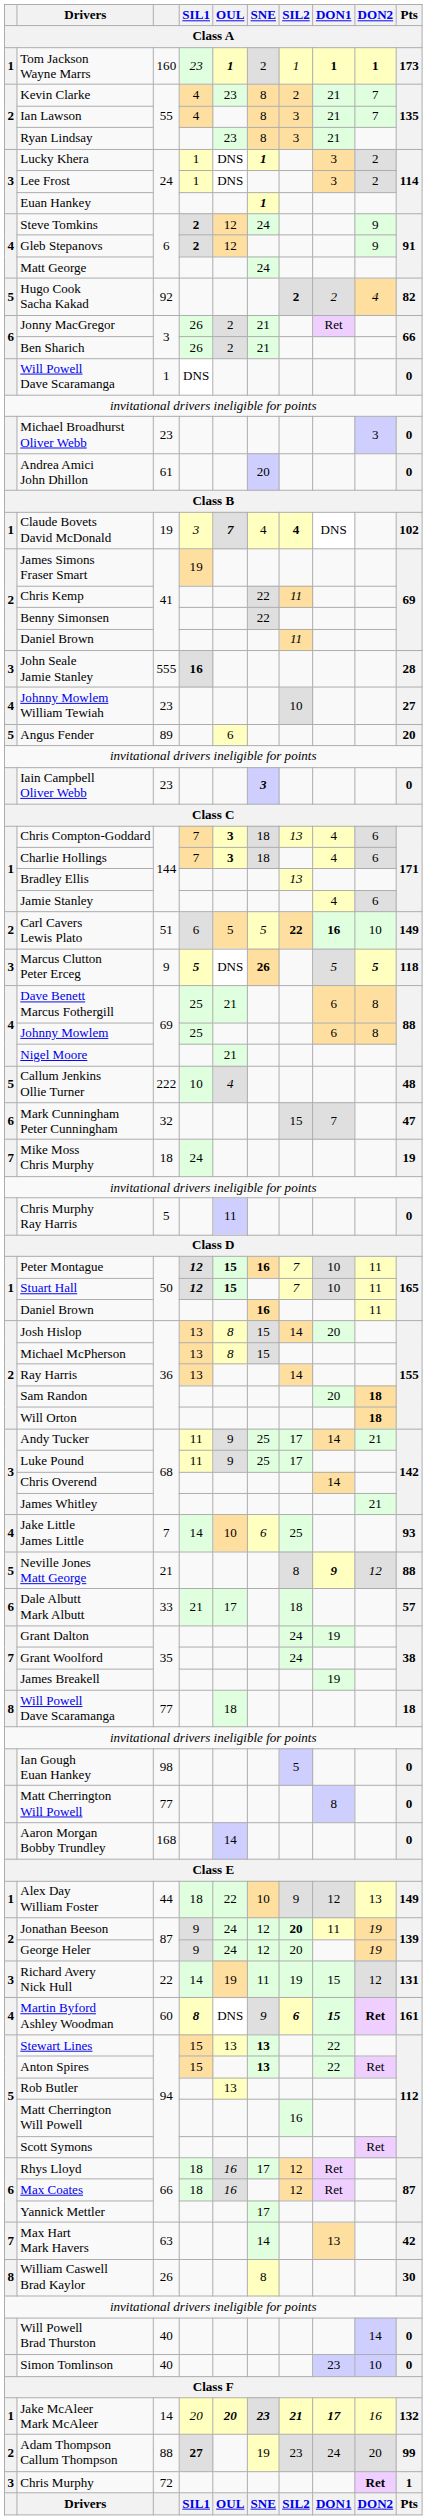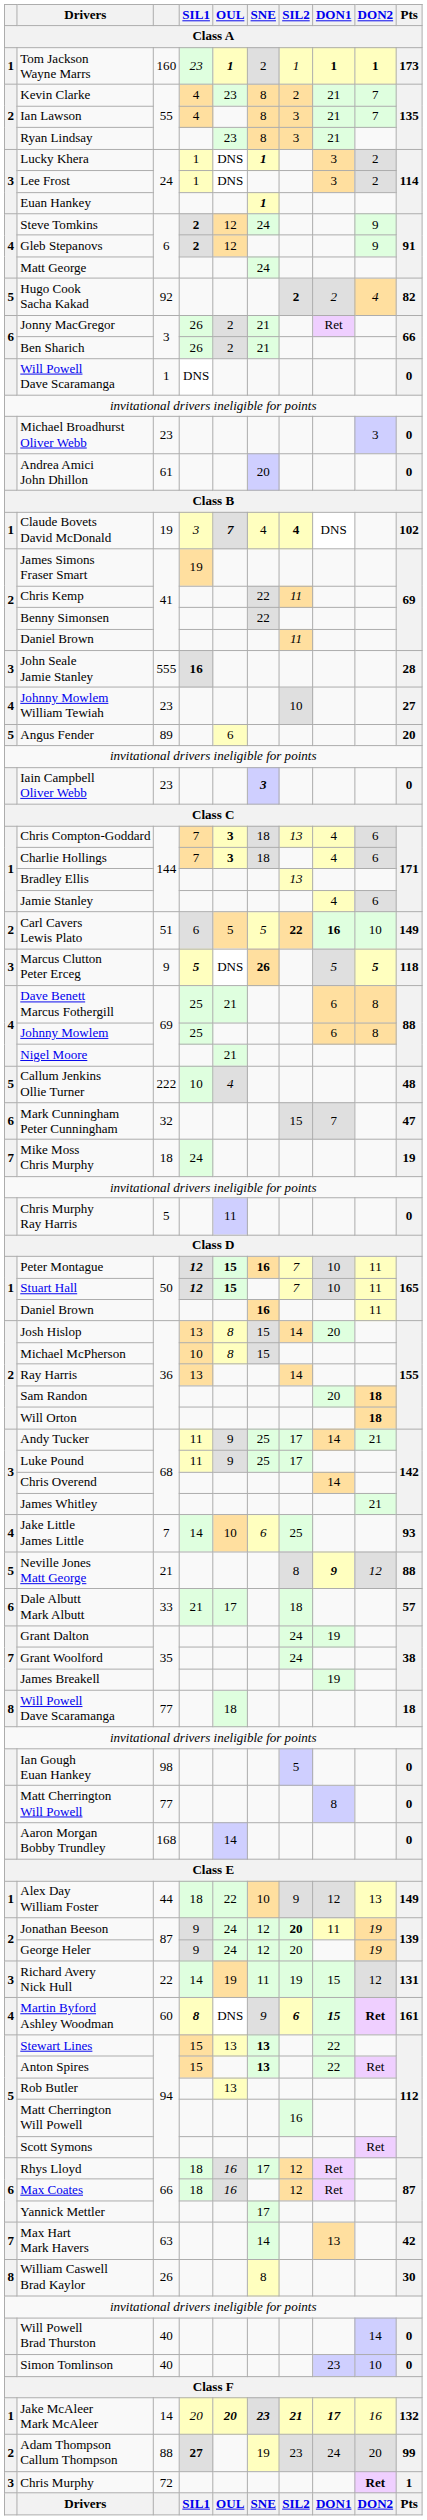Michael McPherson | SIL1: 13 -> 10
